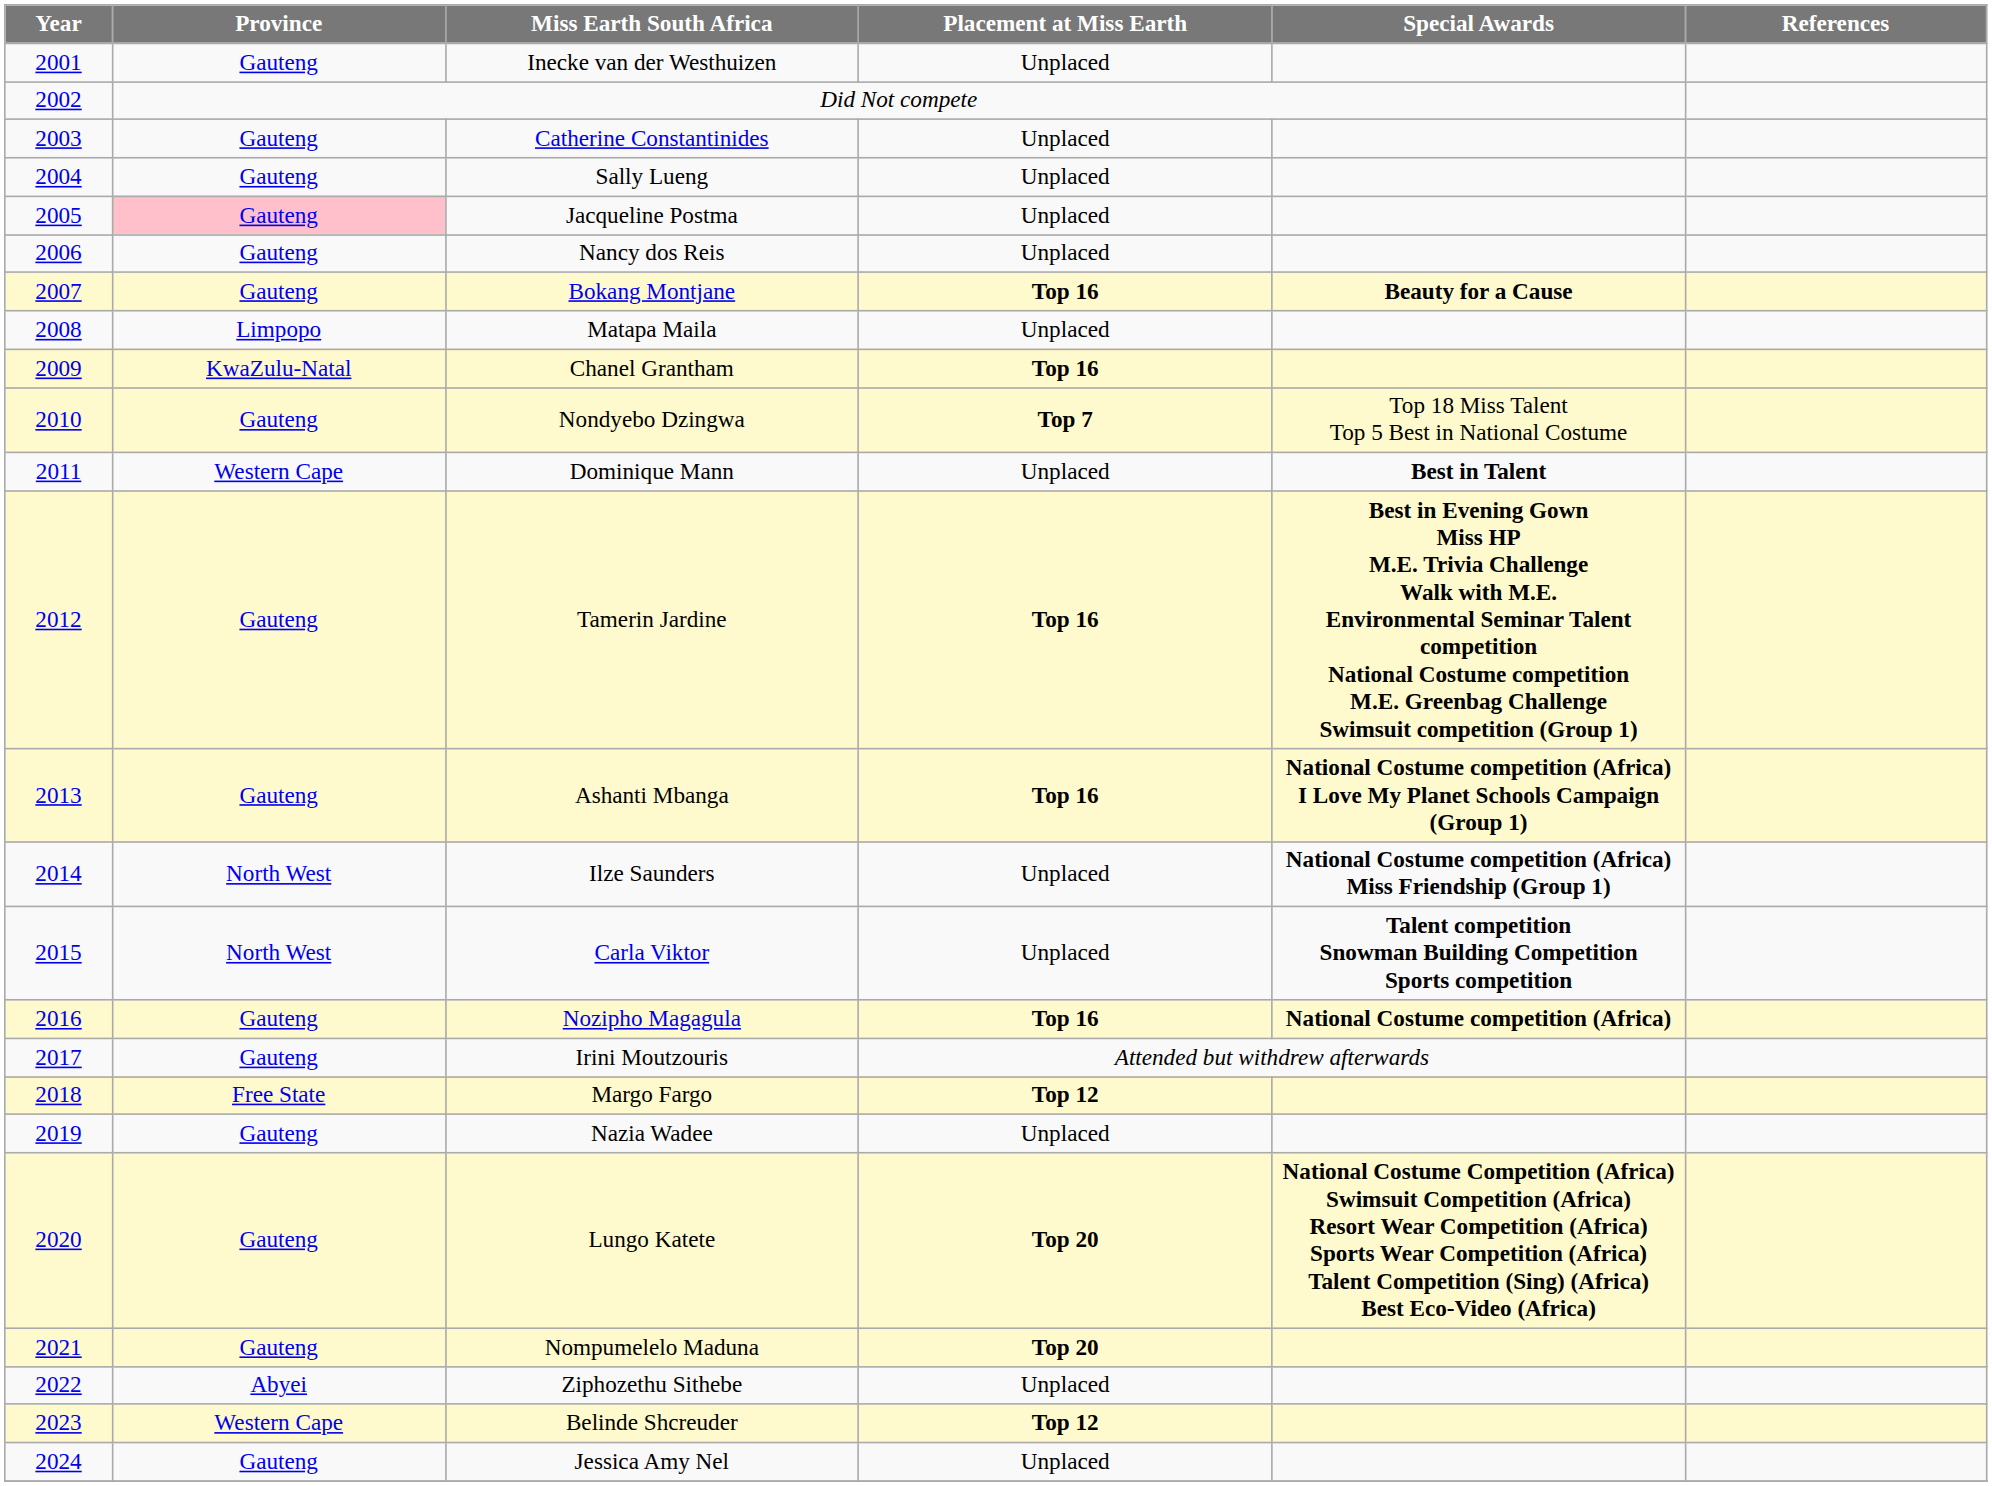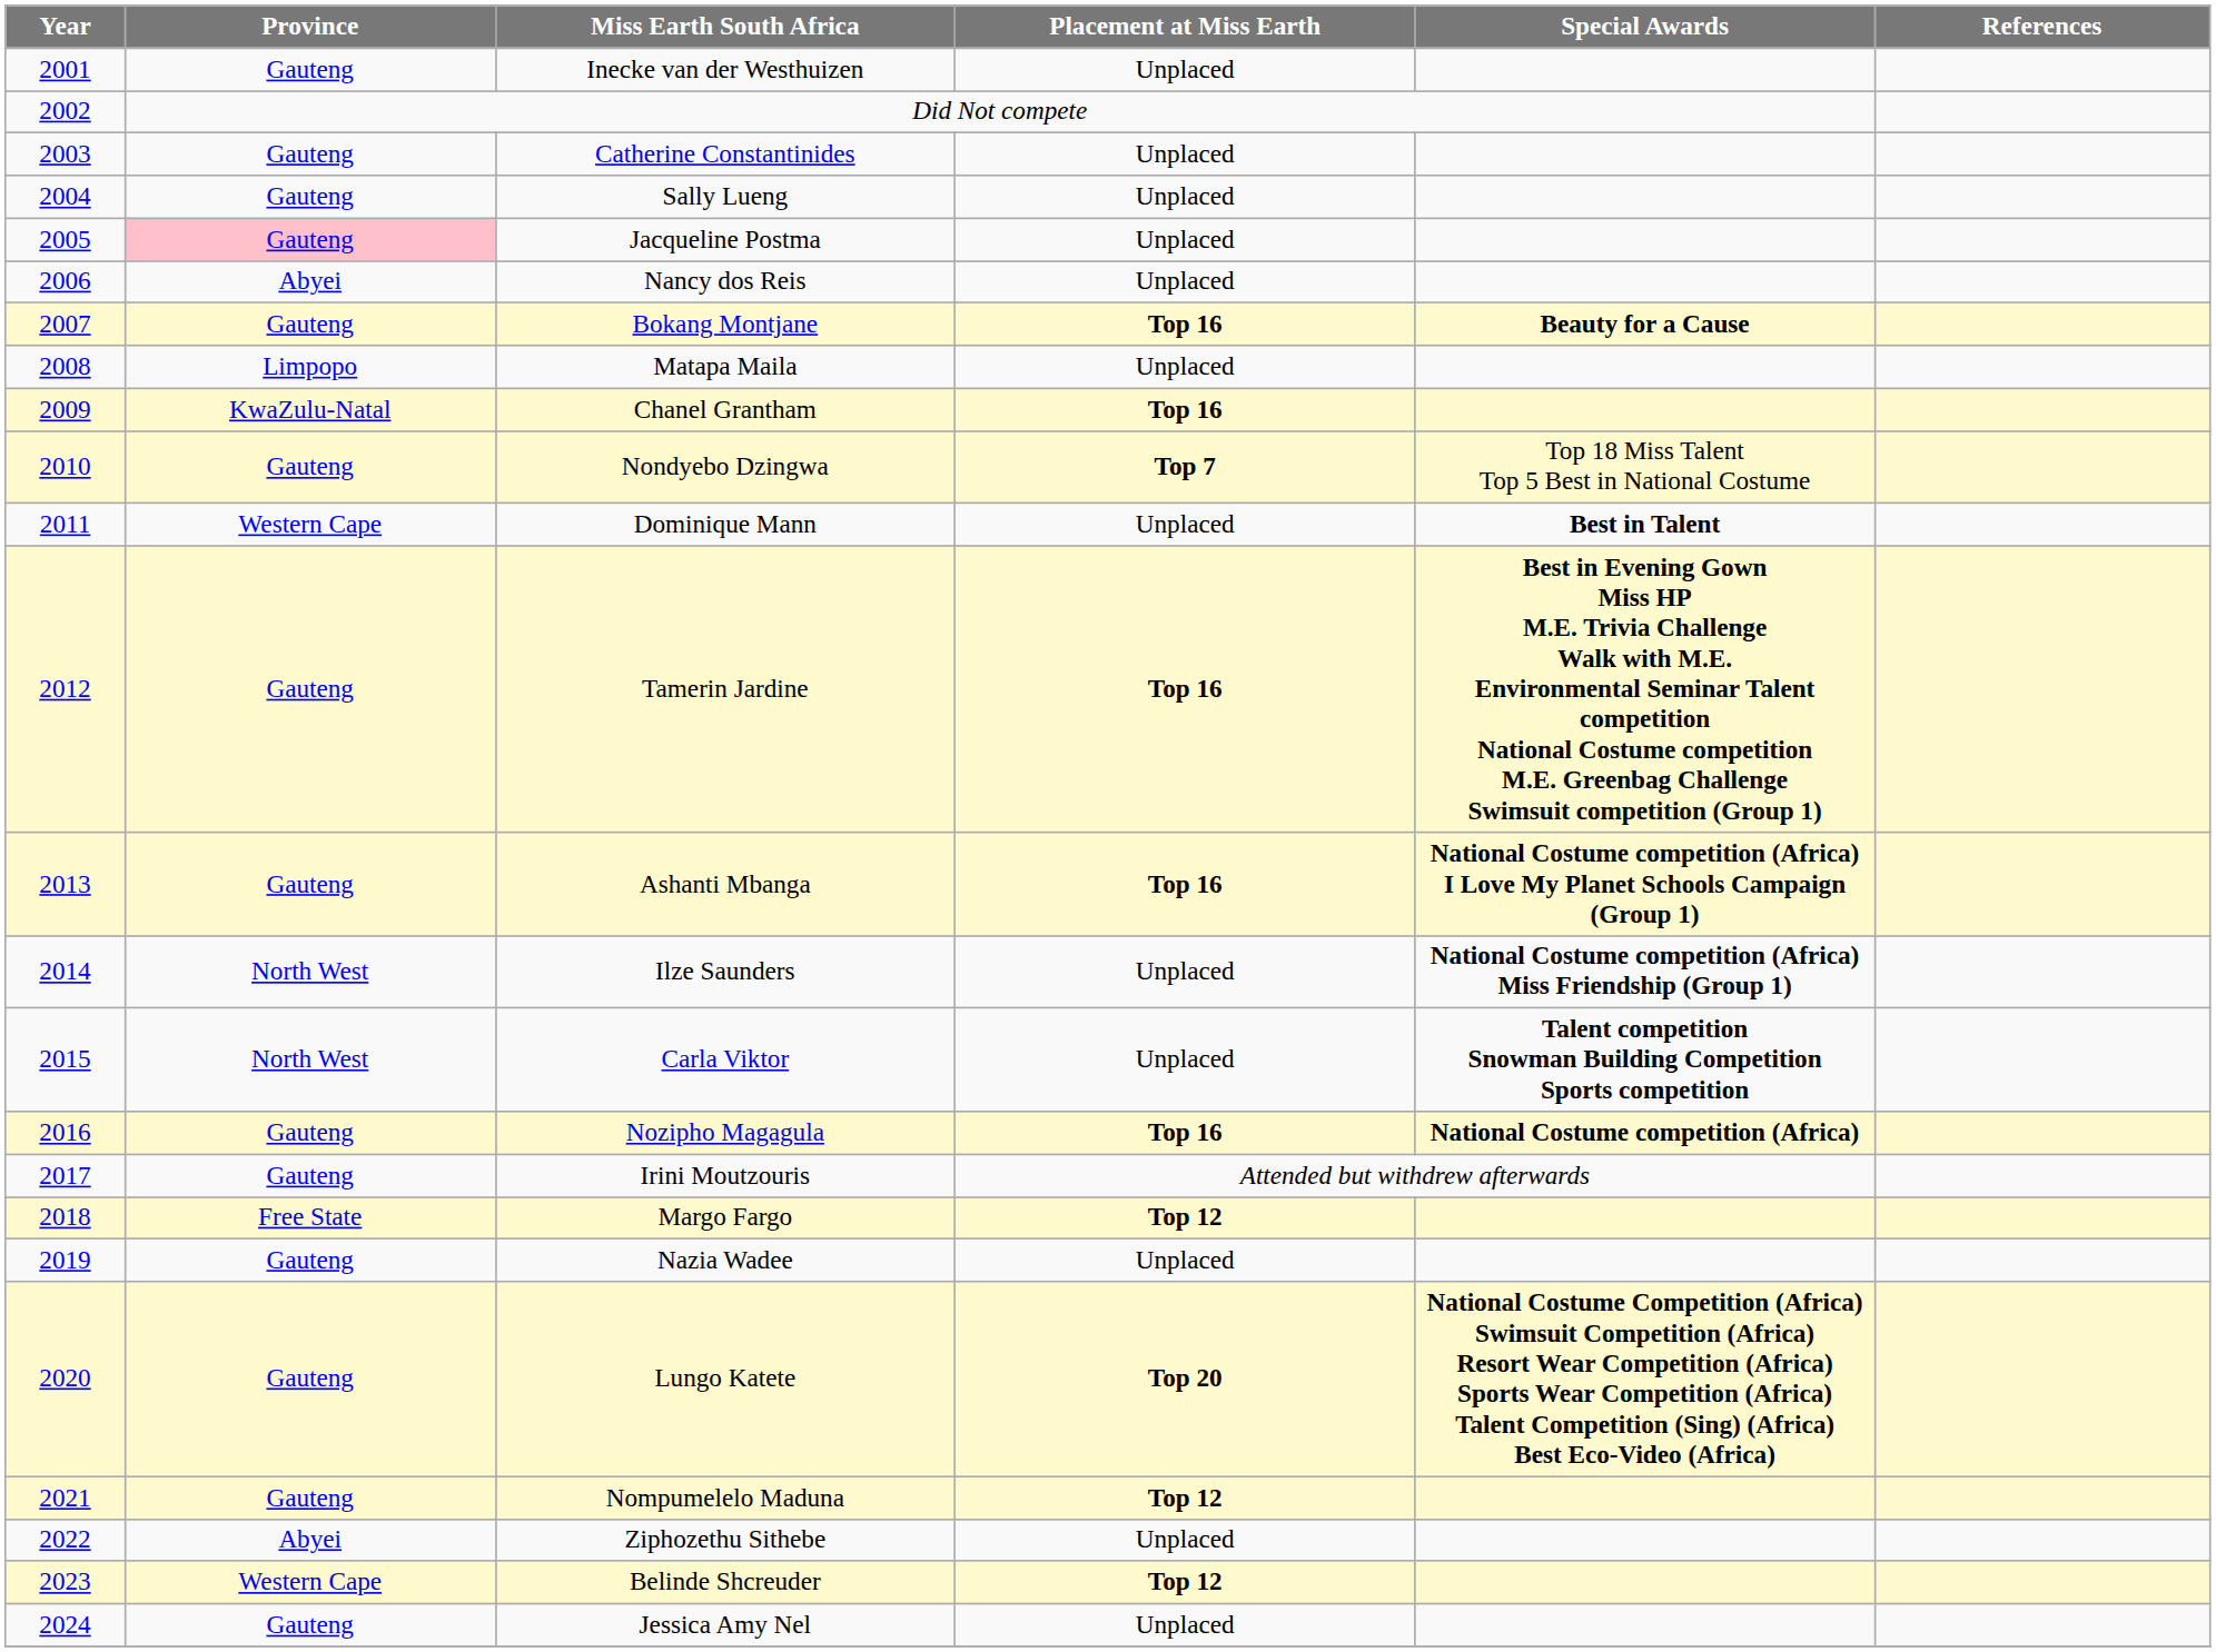Nancy dos Reis | Province: Gauteng -> Abyei
Nompumelelo Maduna | Placement at Miss Earth: Top 20 -> Top 12
